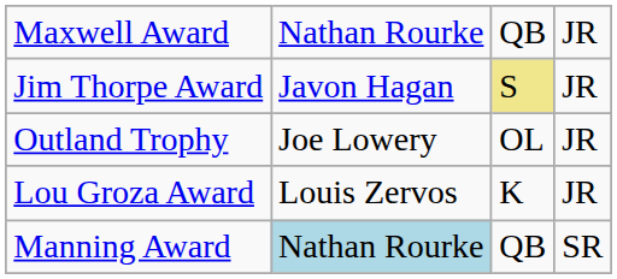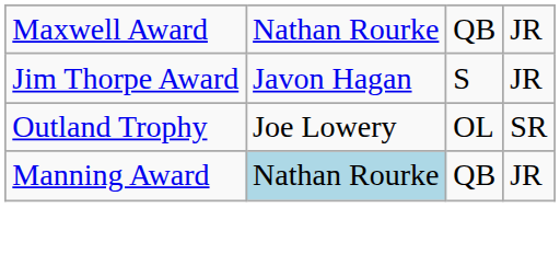Jim Thorpe Award | column 3: khaki background -> no background
Outland Trophy | column 4: JR -> SR
- row: Lou Groza Award | Louis Zervos | K | JR
Manning Award | column 4: SR -> JR
